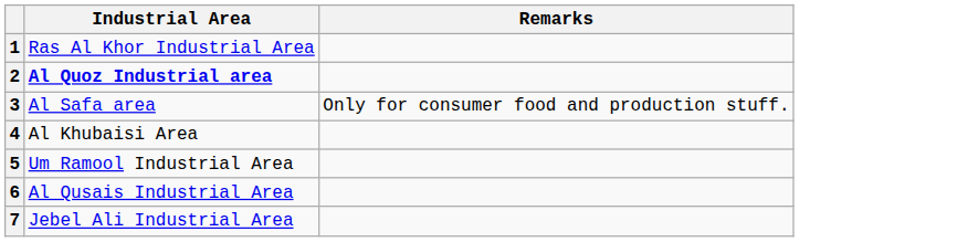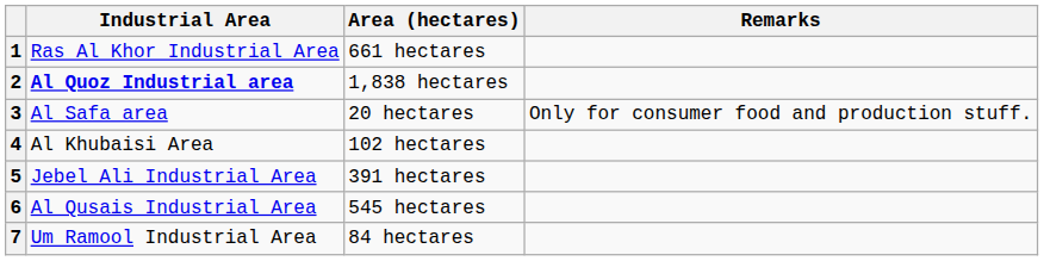+ column: Area (hectares) | 661 hectares | 1,838 hectares | 20 hectares | 102 hectares | 391 hectares | 545 hectares | 84 hectares
5 | Industrial Area: Um Ramool Industrial Area -> Jebel Ali Industrial Area
7 | Industrial Area: Jebel Ali Industrial Area -> Um Ramool Industrial Area
